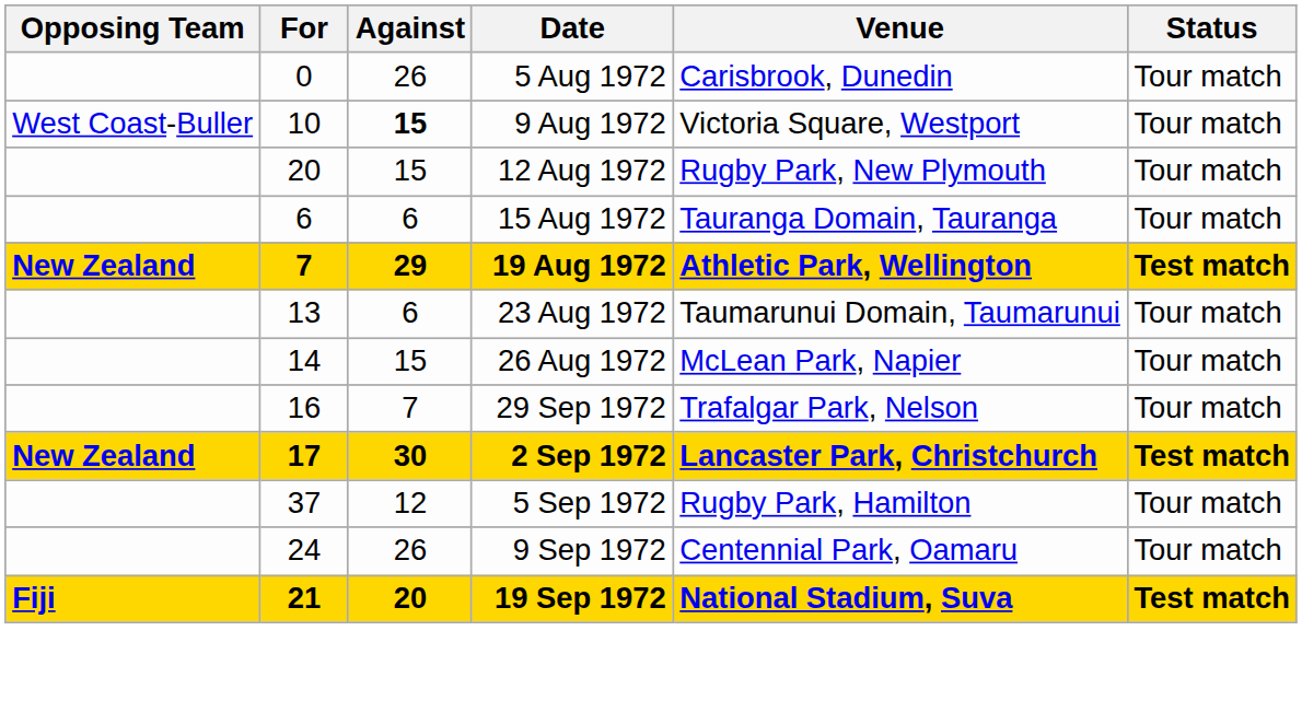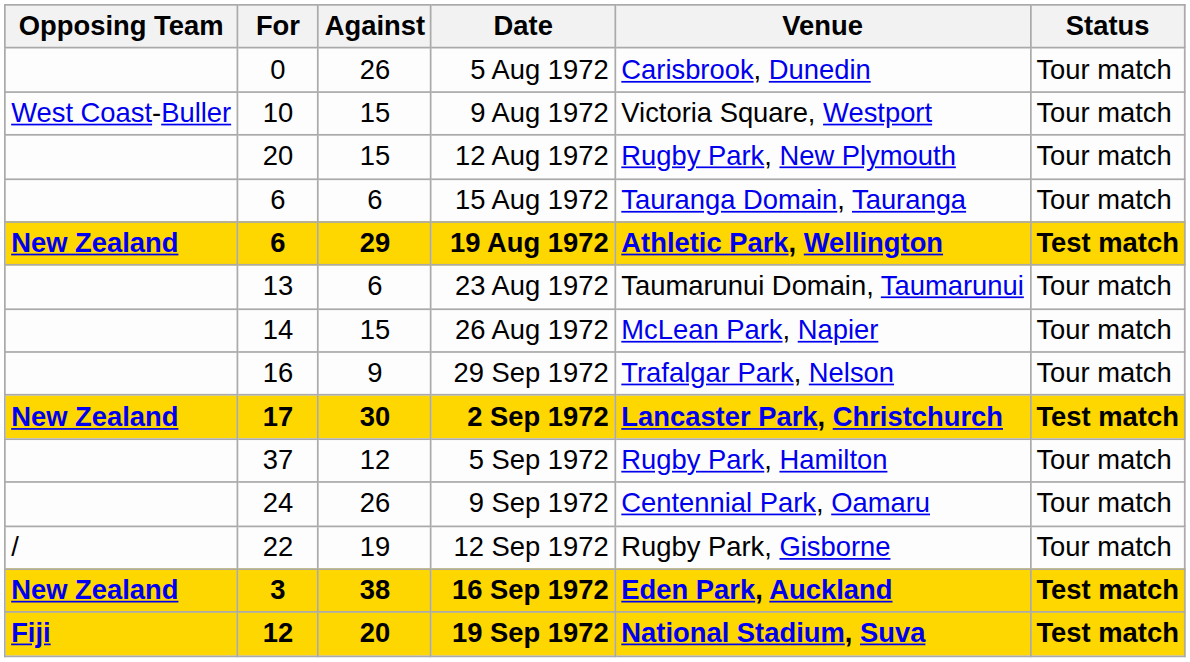9 Aug 1972 | Against: bold -> normal
19 Aug 1972 | For: 7 -> 6
29 Sep 1972 | Against: 7 -> 9
+ row: / | 22 | 19 | 12 Sep 1972 | Rugby Park, Gisborne | Tour match
+ row: New Zealand | 3 | 38 | 16 Sep 1972 | Eden Park, Auckland | Test match
19 Sep 1972 | For: 21 -> 12
